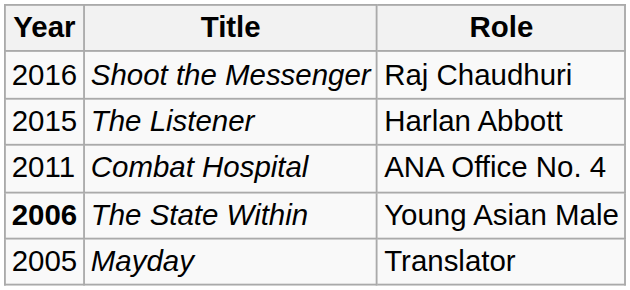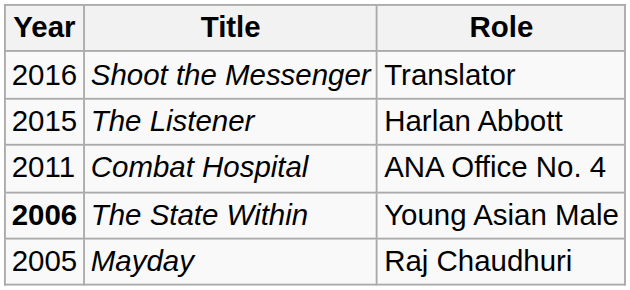Shoot the Messenger | Role: Raj Chaudhuri -> Translator
Mayday | Role: Translator -> Raj Chaudhuri
